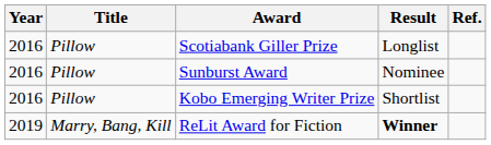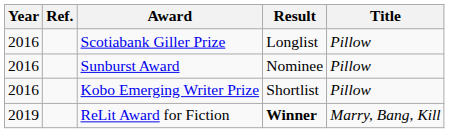columns swapped: Title <-> Ref.
